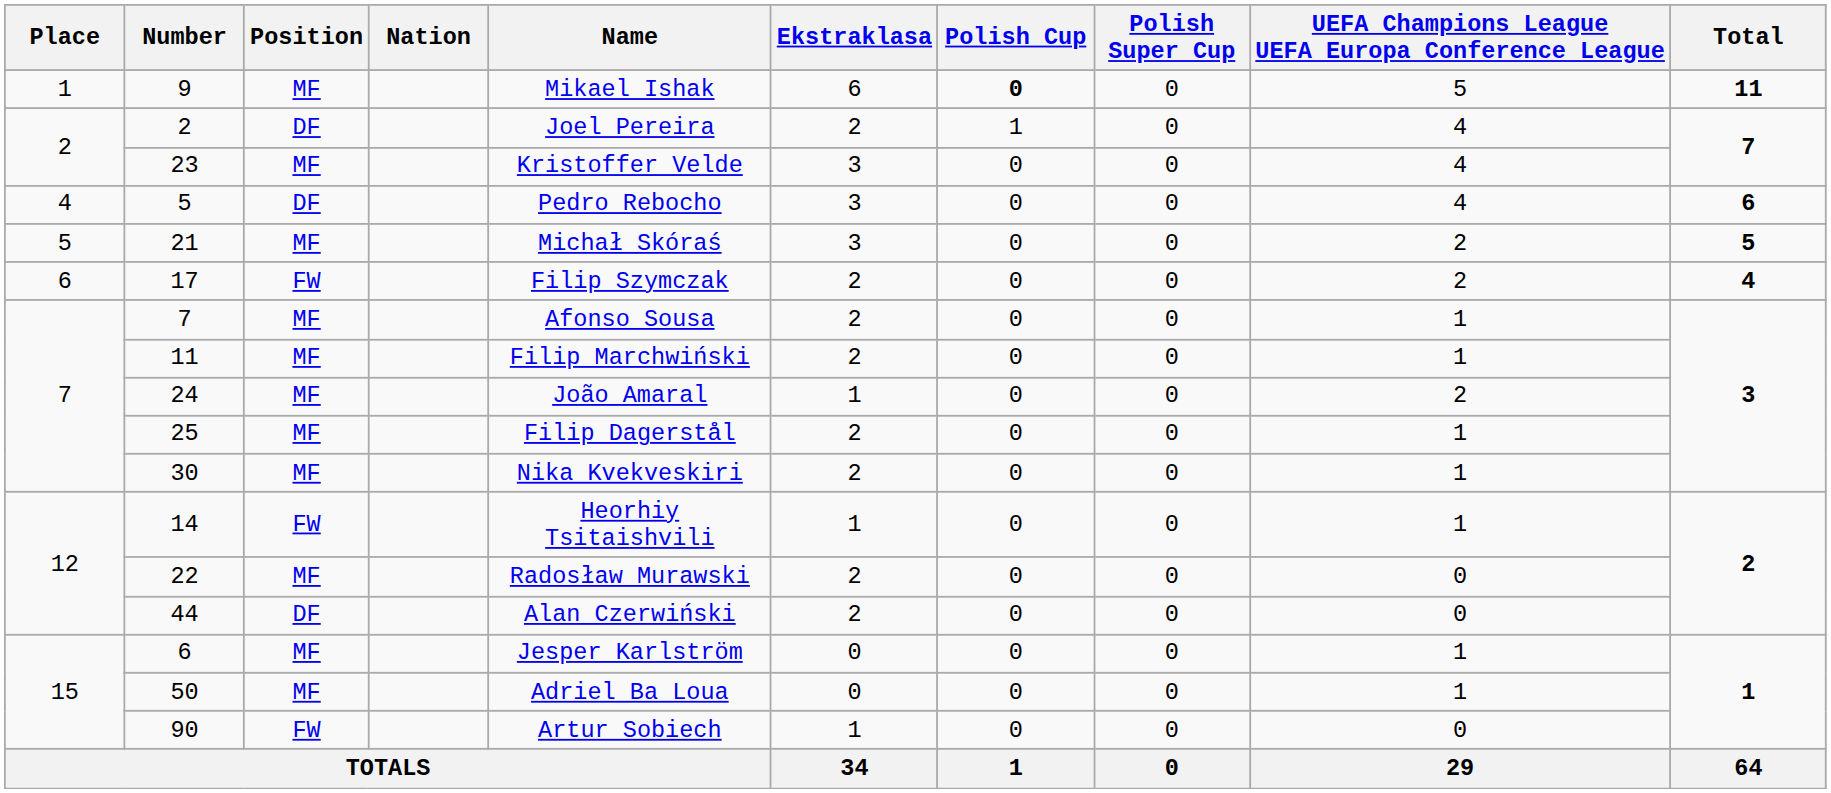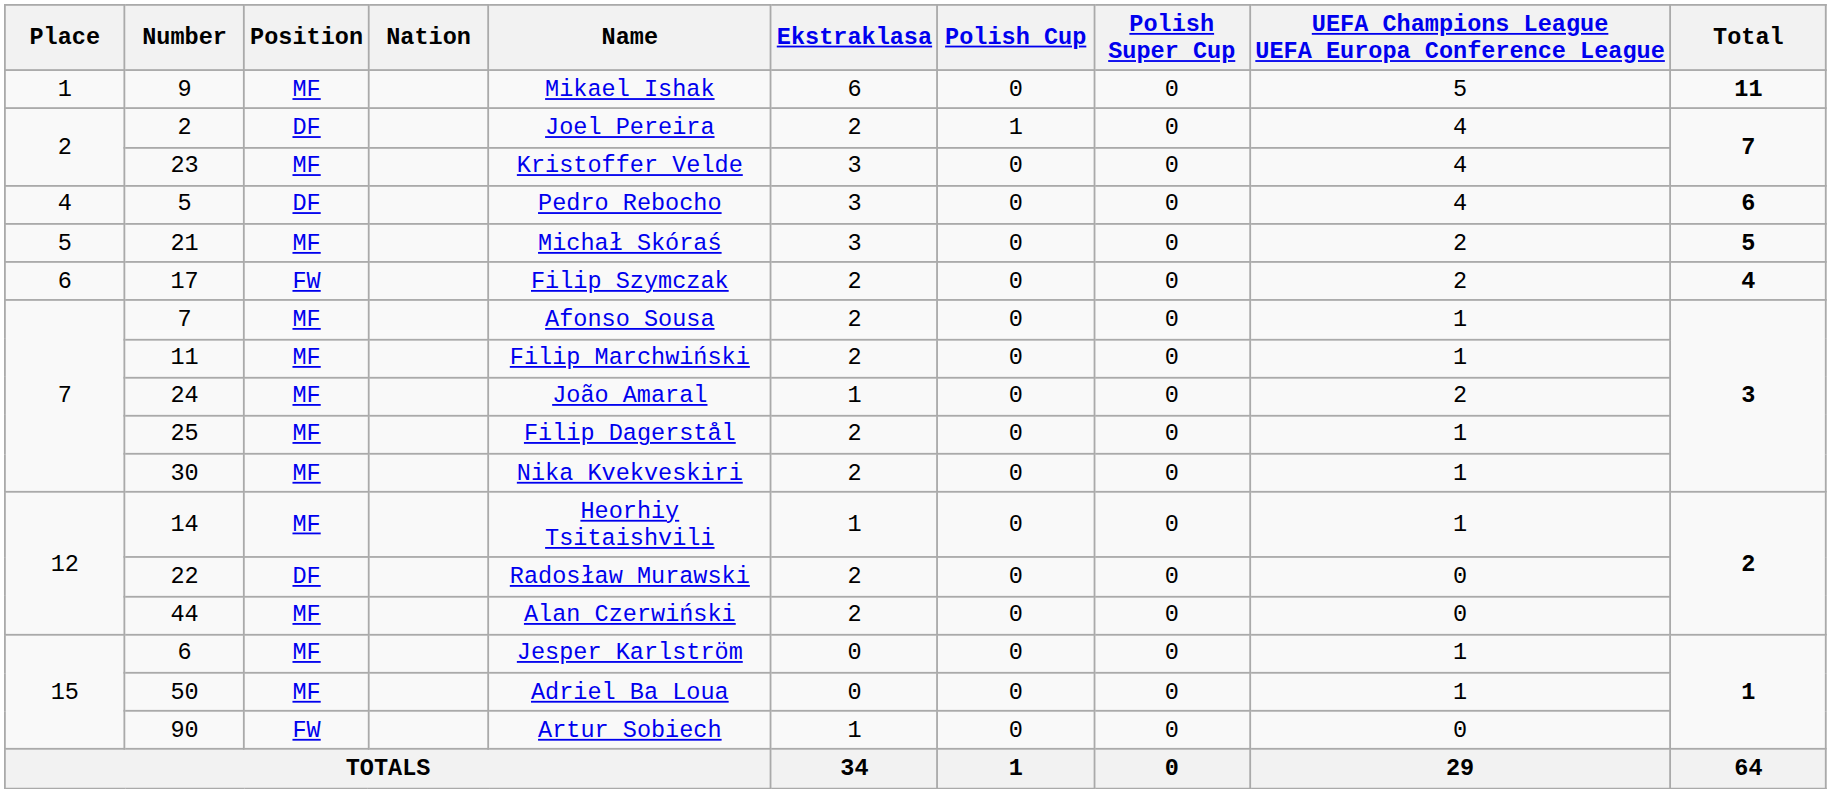9 | Polish Cup: bold -> normal
14 | Position: FW -> MF
22 | Position: MF -> DF
44 | Position: DF -> MF
